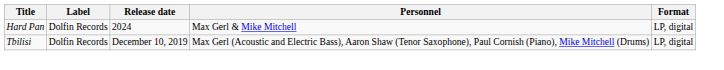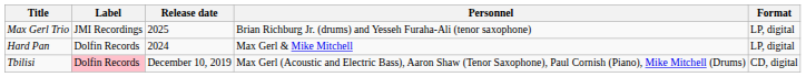+ row: Max Gerl Trio | JMI Recordings | 2025 | Brian Richburg Jr. (drums) and Yesseh Furaha-Ali (tenor saxophone) | LP, digital
Tbilisi | Label: no background -> pink background
Tbilisi | Format: LP, digital -> CD, digital
